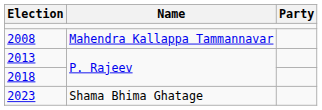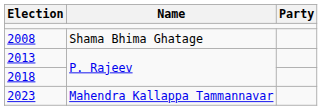2008 | Name: Mahendra Kallappa Tammannavar -> Shama Bhima Ghatage
2023 | Name: Shama Bhima Ghatage -> Mahendra Kallappa Tammannavar
